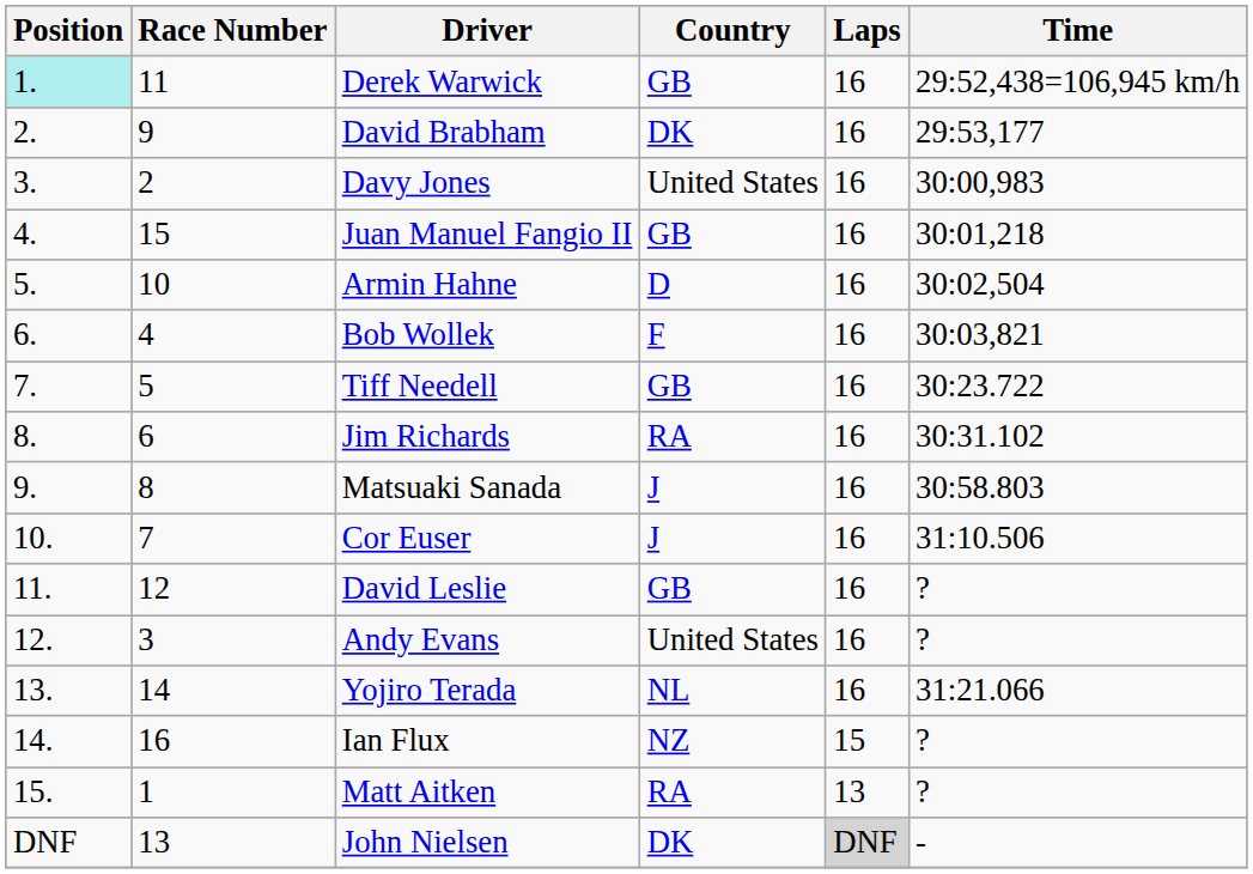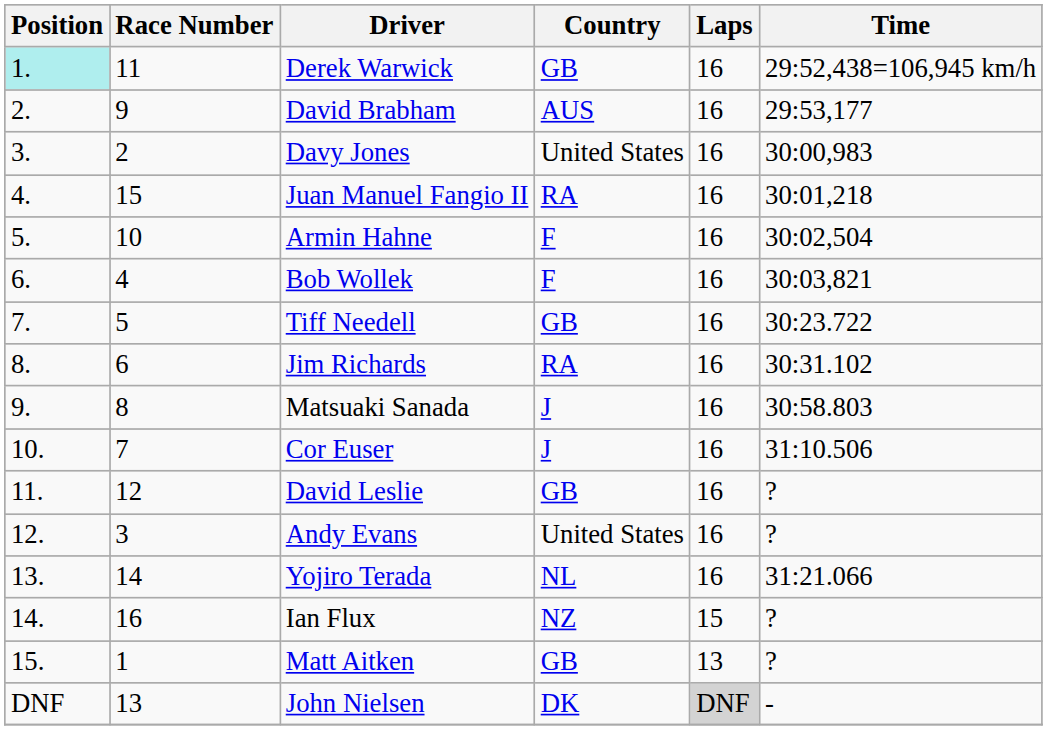David Brabham | Country: DK -> AUS
Juan Manuel Fangio II | Country: GB -> RA
Armin Hahne | Country: D -> F
Matt Aitken | Country: RA -> GB
